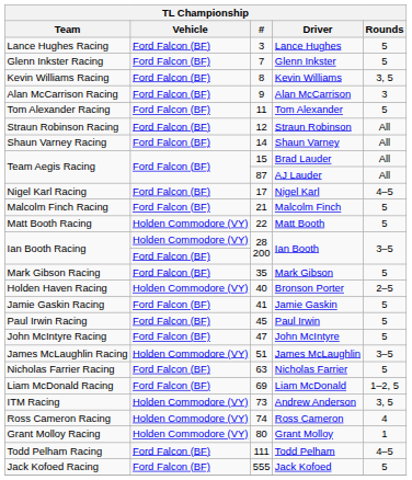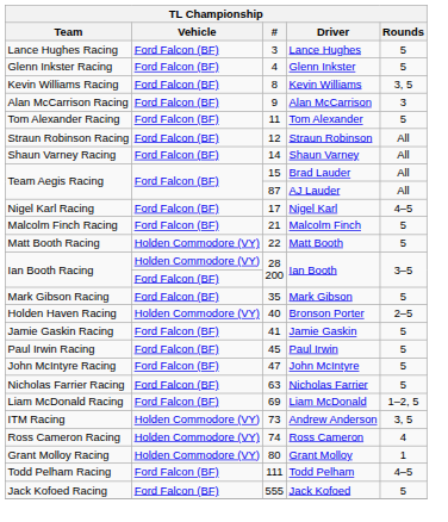Glenn Inkster | #: 7 -> 4
- row: James McLaughlin Racing | Holden Commodore (VY) | 51 | James McLaughlin | 3–5
